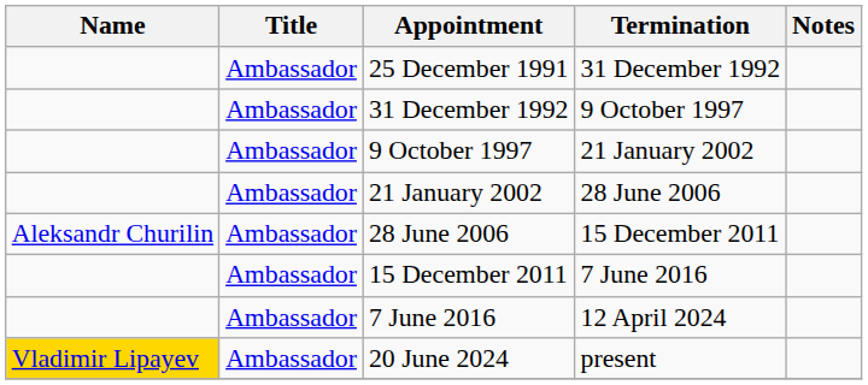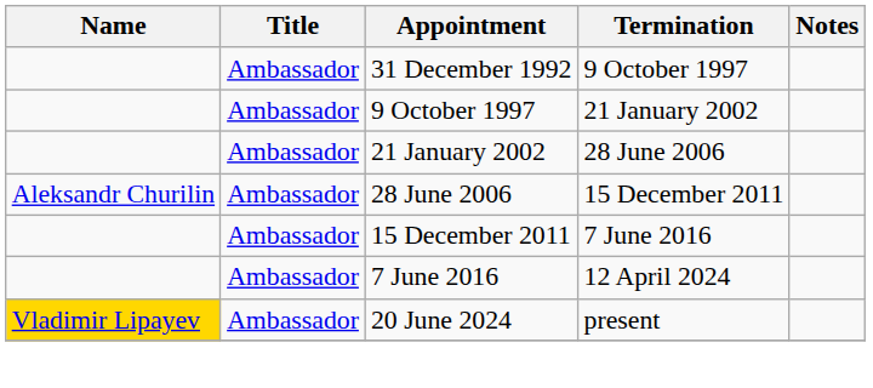- row: Ambassador | 25 December 1991 | 31 December 1992
